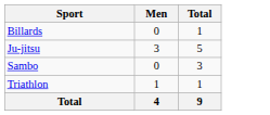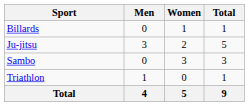+ column: Women | 1 | 2 | 3 | 0 | 5
